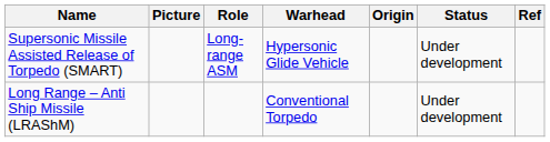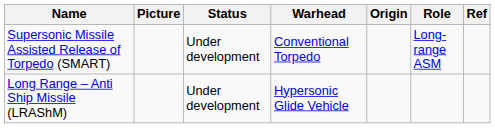columns swapped: Role <-> Status
Supersonic Missile Assisted Release of Torpedo (SMART) | Warhead: Hypersonic Glide Vehicle -> Conventional Torpedo
Long Range – Anti Ship Missile (LRAShM) | Warhead: Conventional Torpedo -> Hypersonic Glide Vehicle
